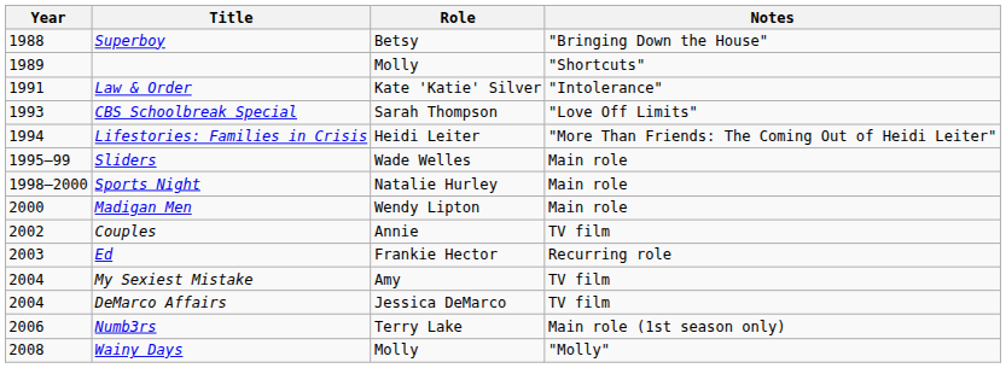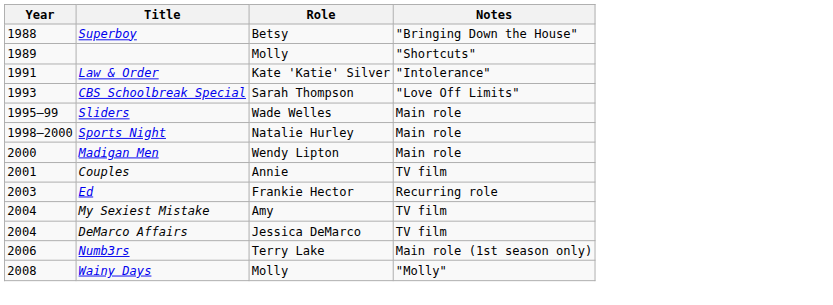- row: 1994 | Lifestories: Families in Crisis | Heidi Leiter | "More Than Friends: The Coming Out of Heidi Leiter"
Couples | Year: 2002 -> 2001
